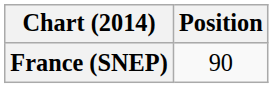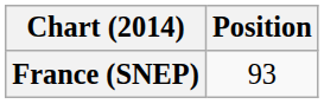France (SNEP) | Position: 90 -> 93
